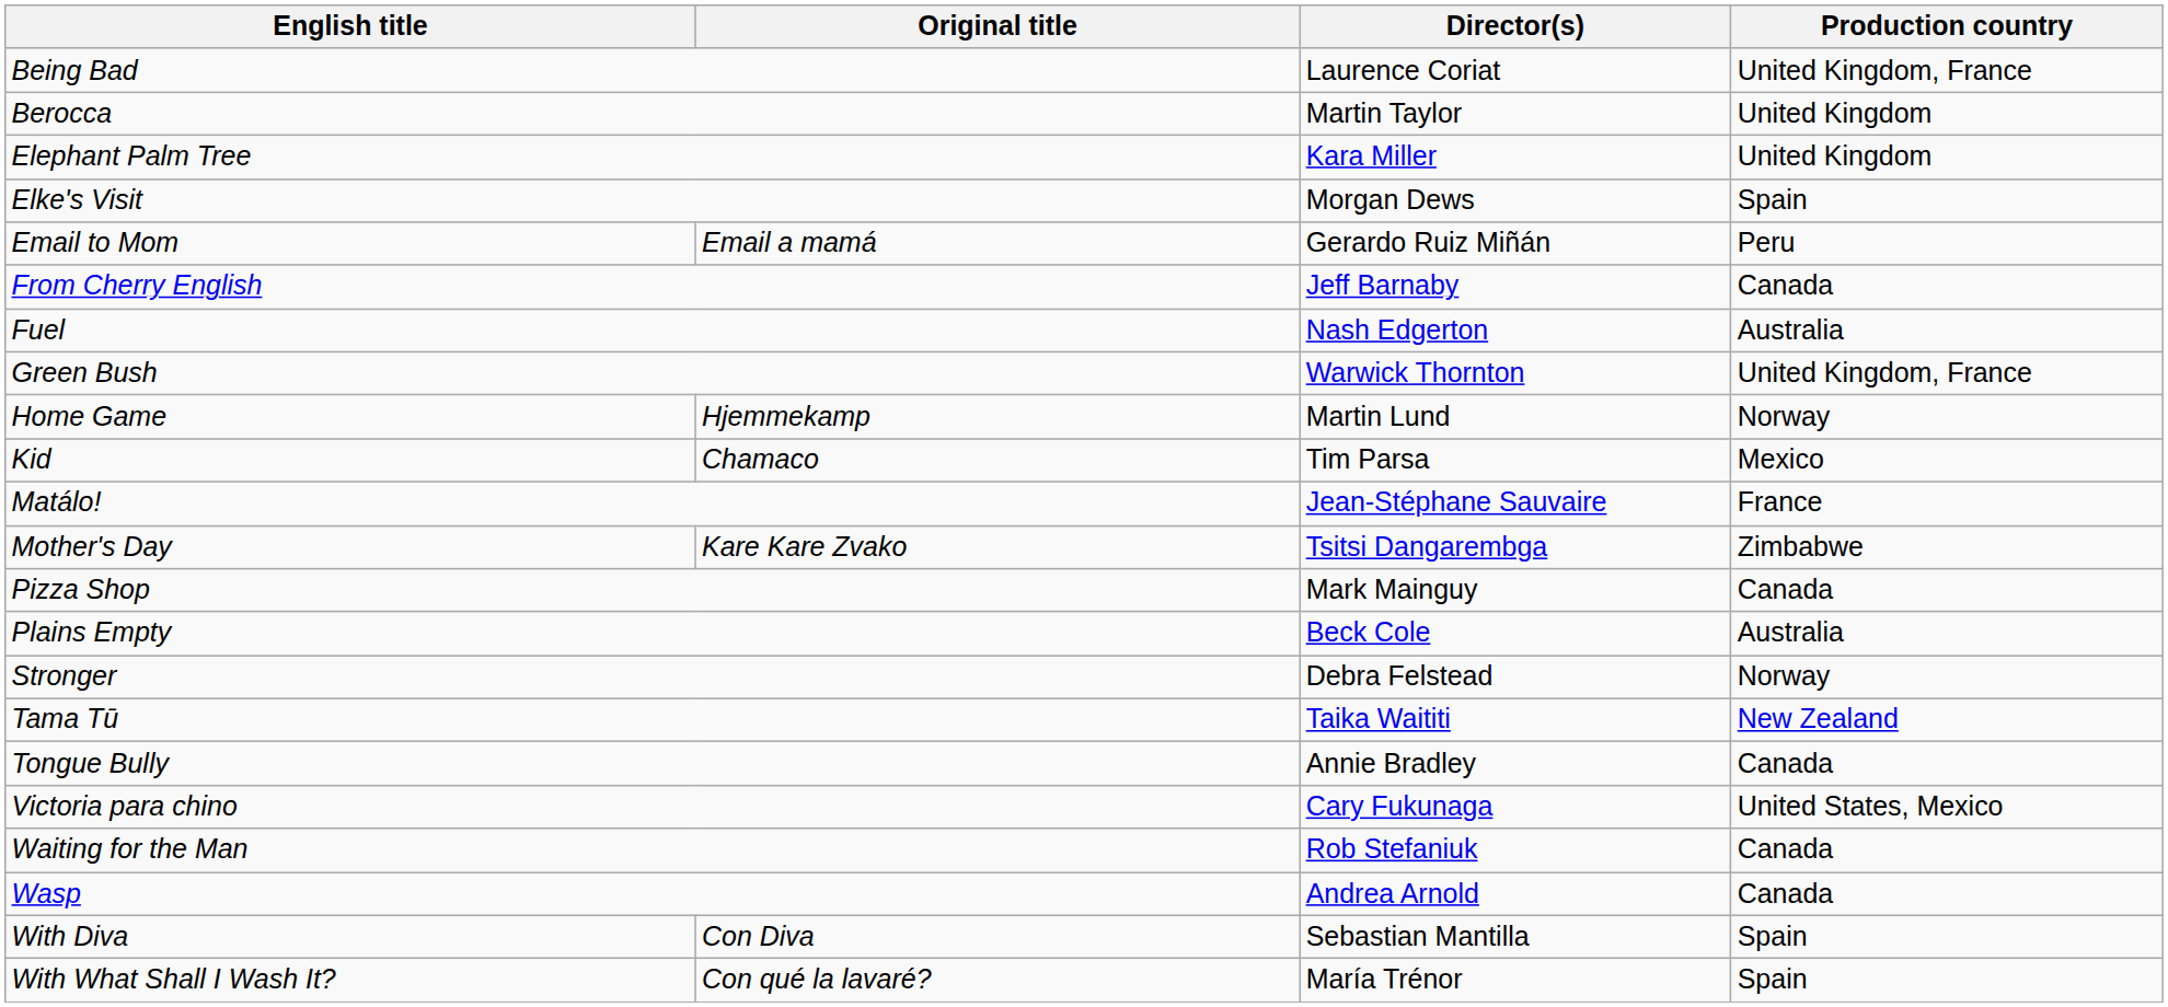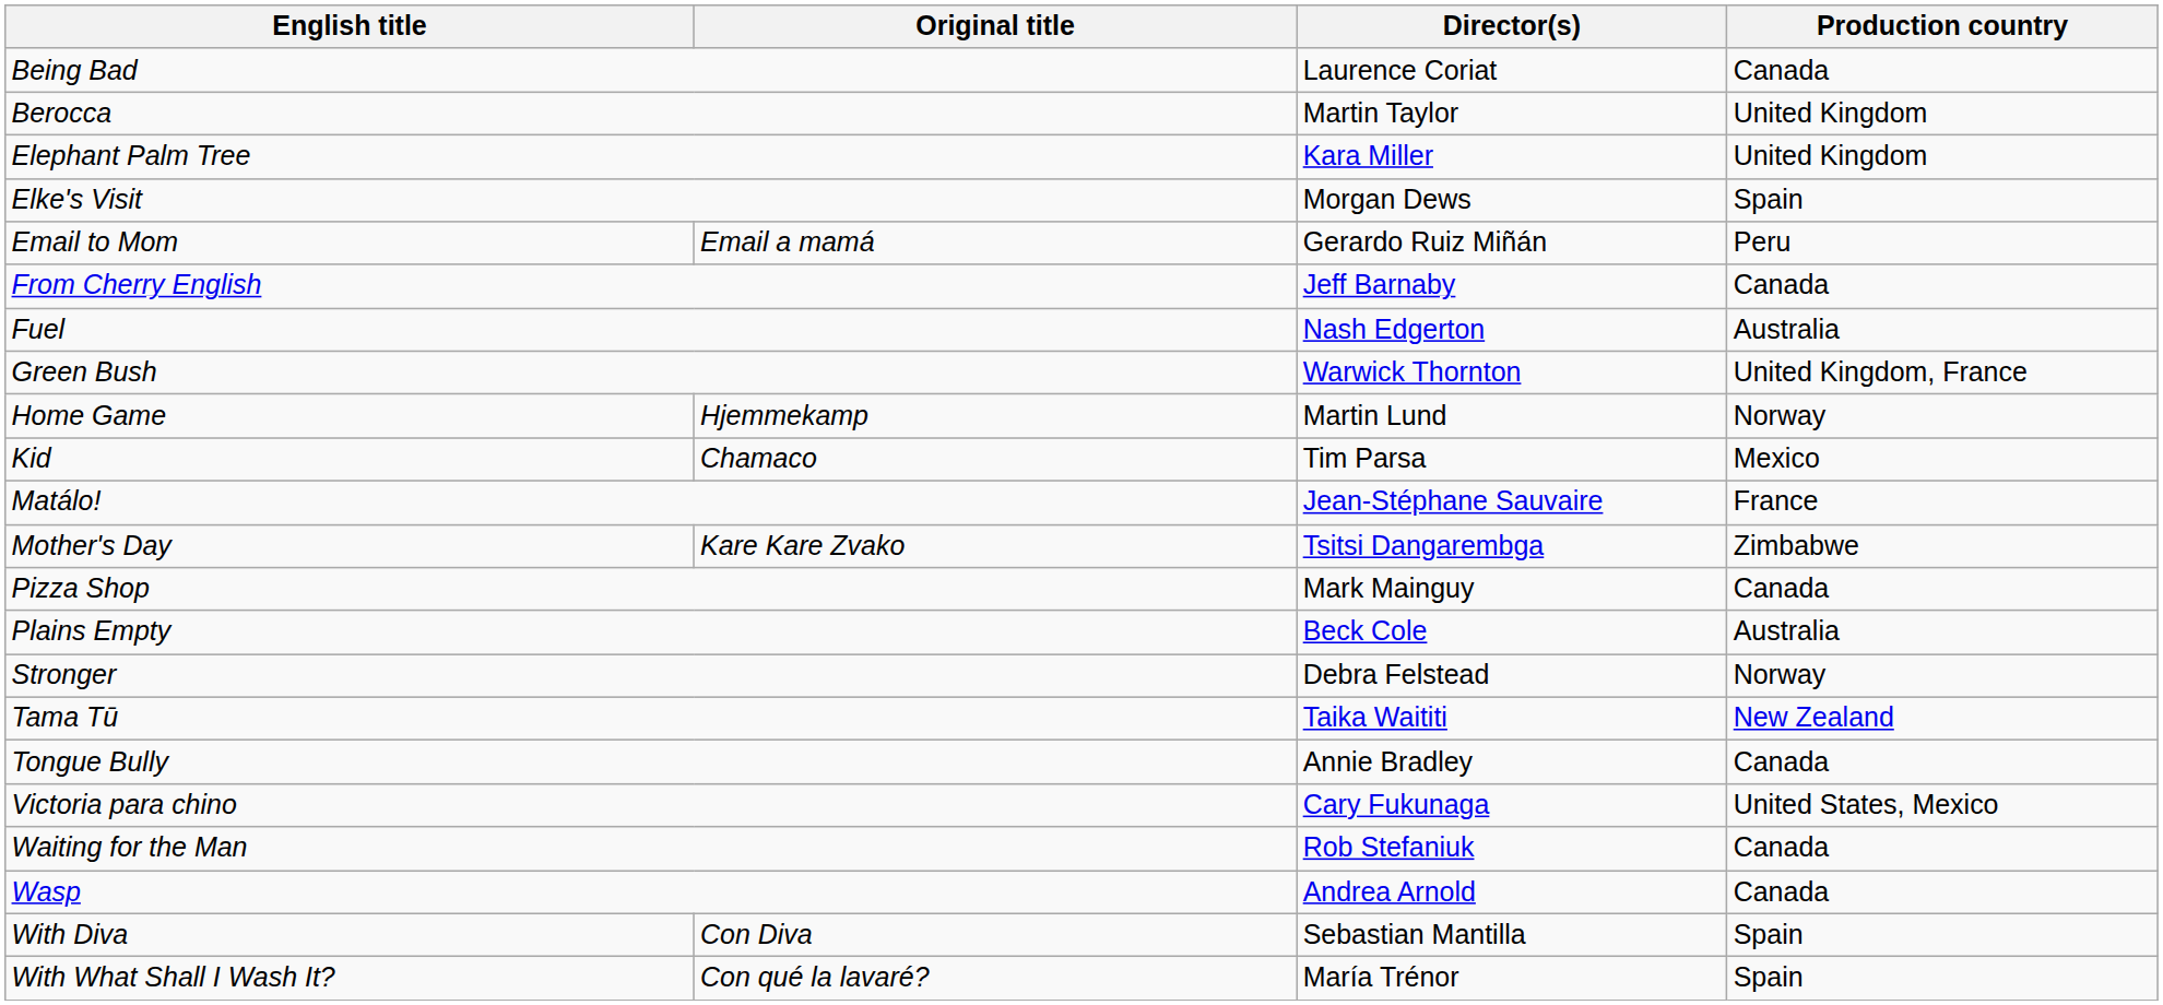Being Bad | Production country: United Kingdom, France -> Canada
